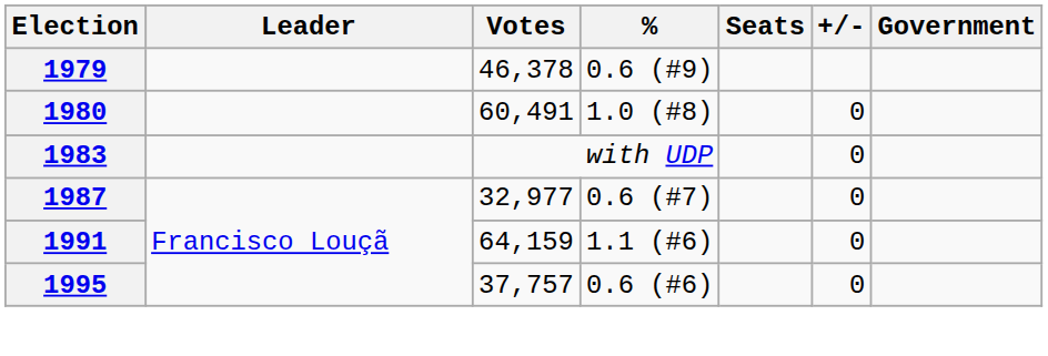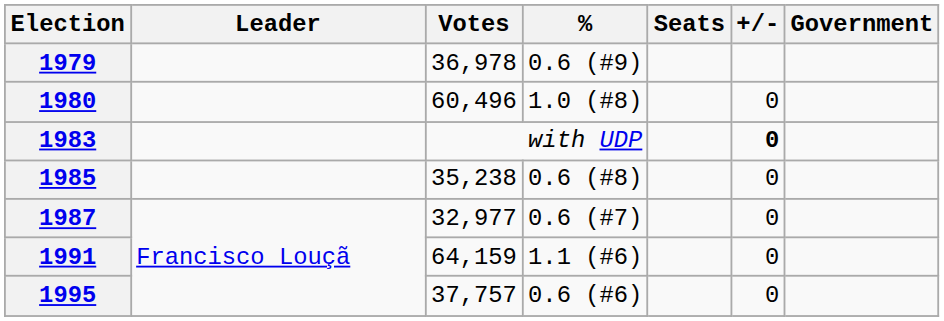1979 | Votes: 46,378 -> 36,978
1980 | Votes: 60,491 -> 60,496
1983 | +/-: normal -> bold
+ row: 1985 | 35,238 | 0.6 (#8) | 0
